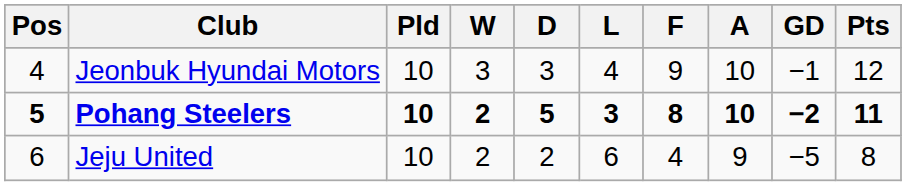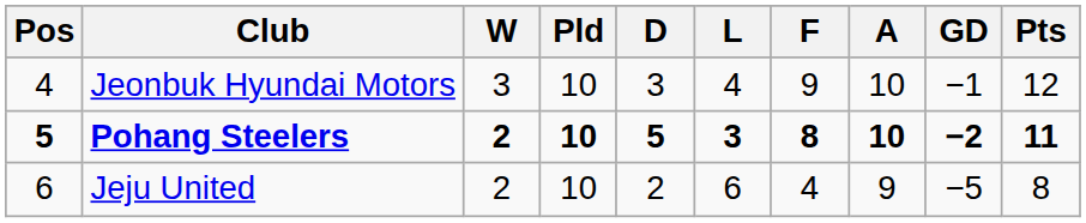columns swapped: Pld <-> W
